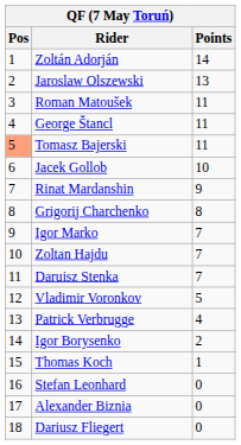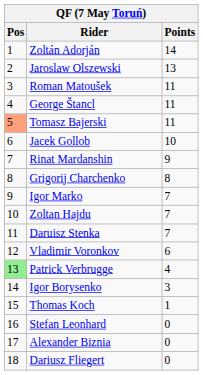Vladimir Voronkov | Points: 5 -> 6
Patrick Verbrugge | Pos: no background -> lightgreen background
Igor Borysenko | Points: 2 -> 3
